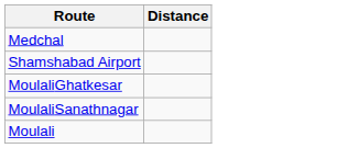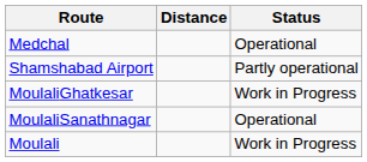+ column: Status | Operational | Partly operational | Work in Progress | Operational | Work in Progress
